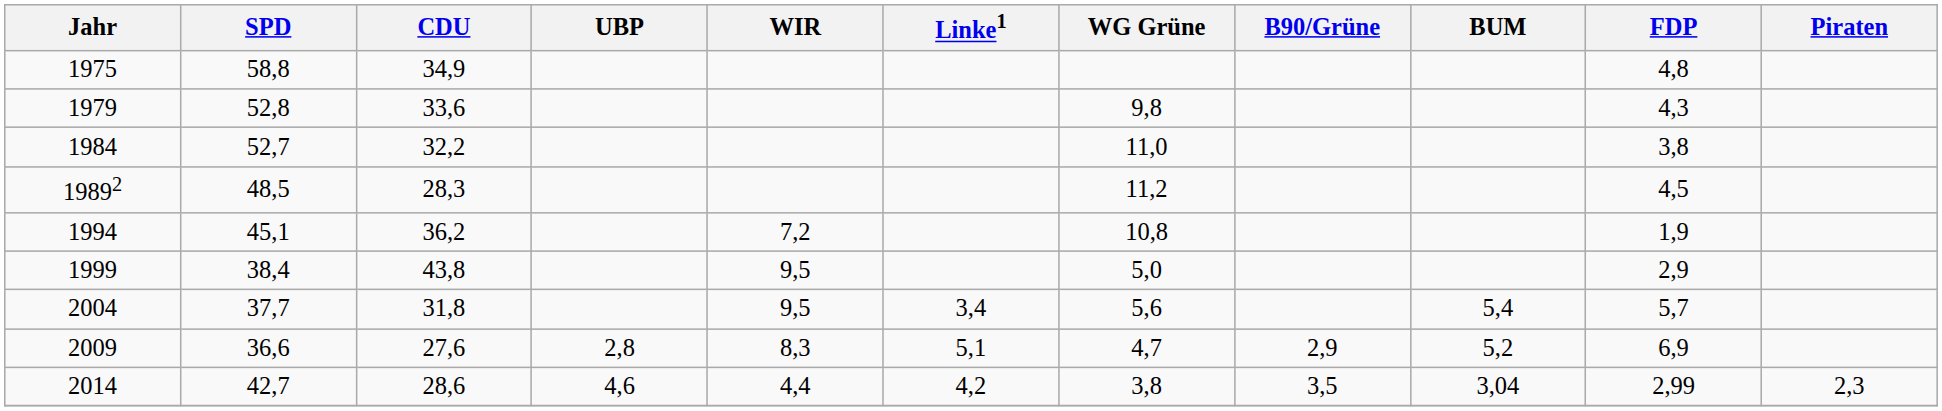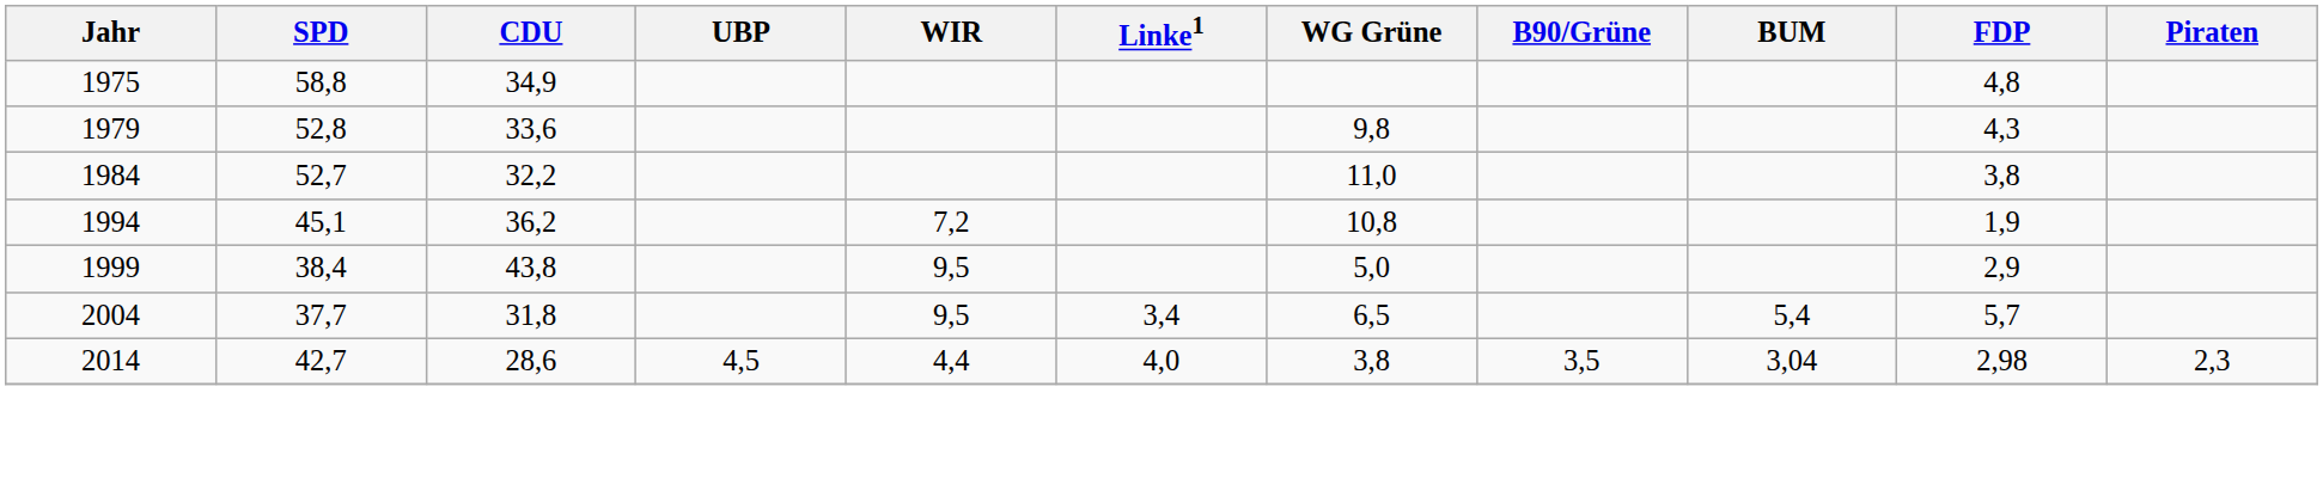- row: 19892 | 48,5 | 28,3 | 11,2 | 4,5
2004 | WG Grüne: 5,6 -> 6,5
- row: 2009 | 36,6 | 27,6 | 2,8 | 8,3 | 5,1 | 4,7 | 2,9 | 5,2 | 6,9
2014 | UBP: 4,6 -> 4,5
2014 | Linke1: 4,2 -> 4,0
2014 | FDP: 2,99 -> 2,98
